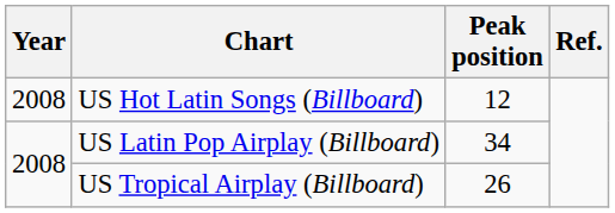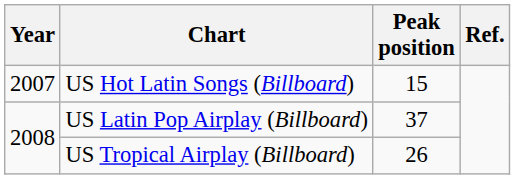US Hot Latin Songs (Billboard) | Year: 2008 -> 2007
US Hot Latin Songs (Billboard) | Peak position: 12 -> 15
US Latin Pop Airplay (Billboard) | Peak position: 34 -> 37
